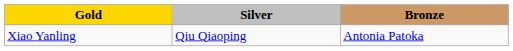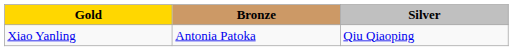columns swapped: Silver <-> Bronze
